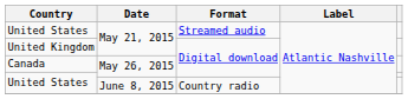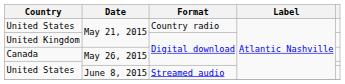United States / May 21, 2015 | Format: Streamed audio -> Country radio
United States / June 8, 2015 | Format: Country radio -> Streamed audio
